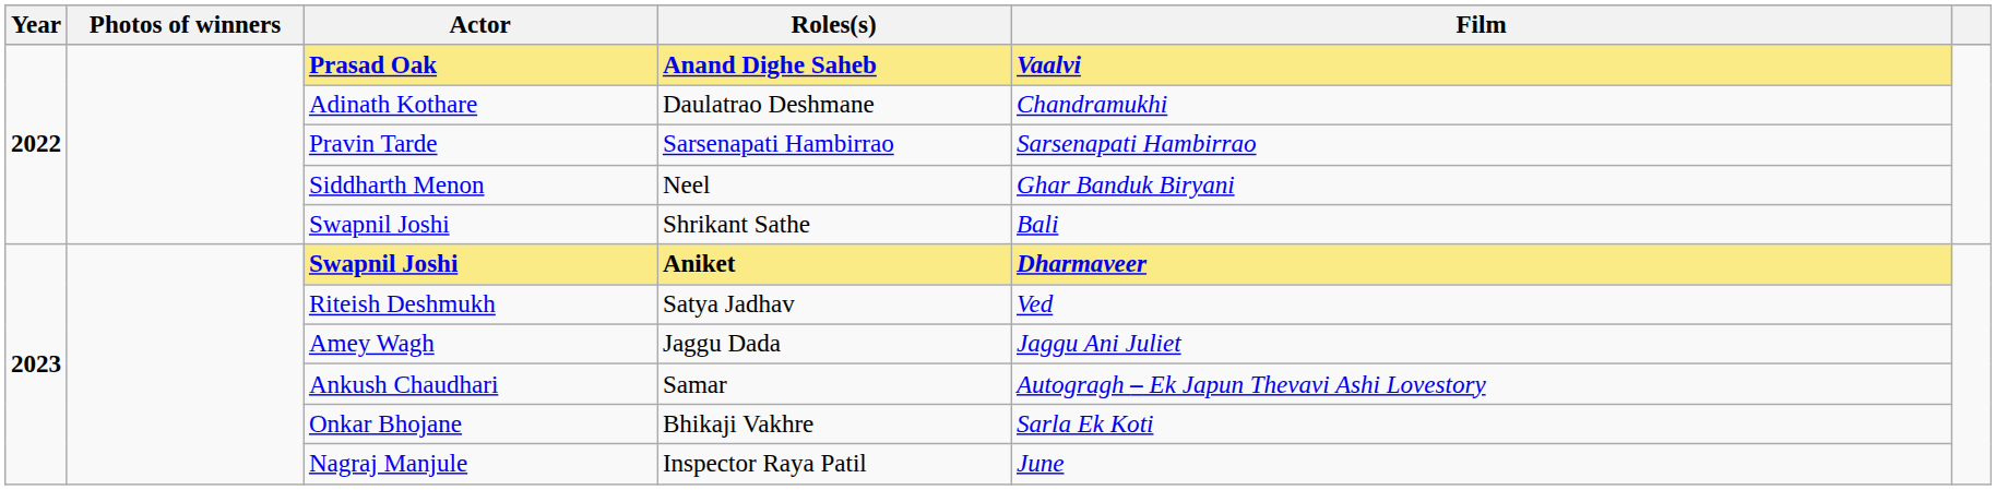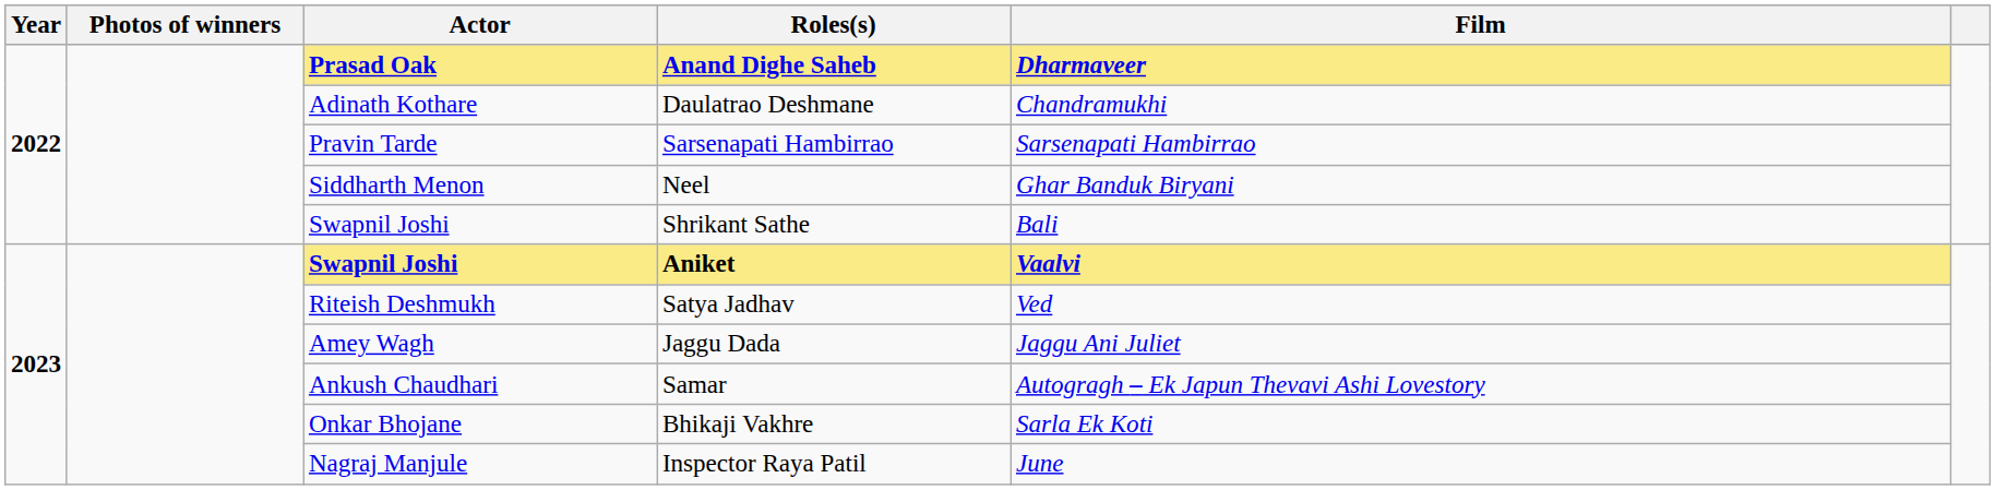Anand Dighe Saheb | Film: Vaalvi -> Dharmaveer
Aniket | Film: Dharmaveer -> Vaalvi
